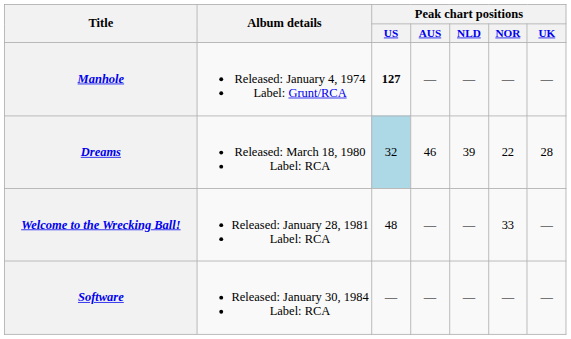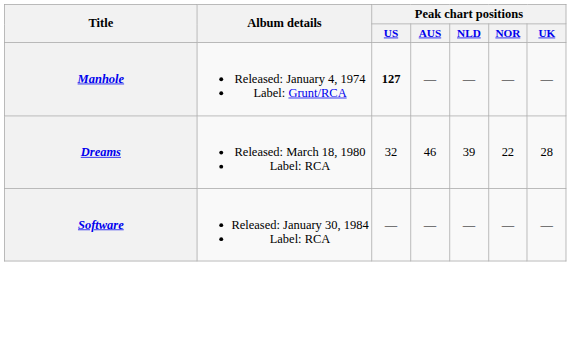Dreams | Peak chart positions / US: lightblue background -> no background
- row: Welcome to the Wrecking Ball! | Released: January 28, 1981 Label: RCA | 48 | — | — | 33 | —
